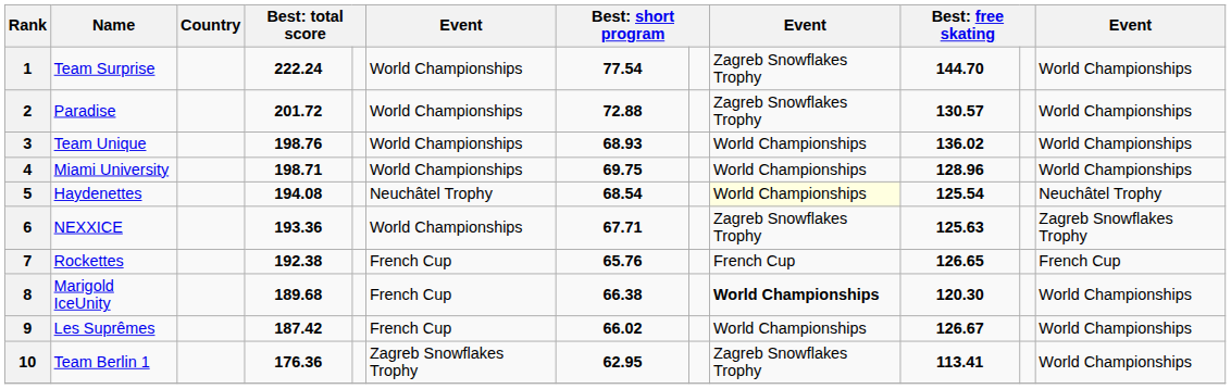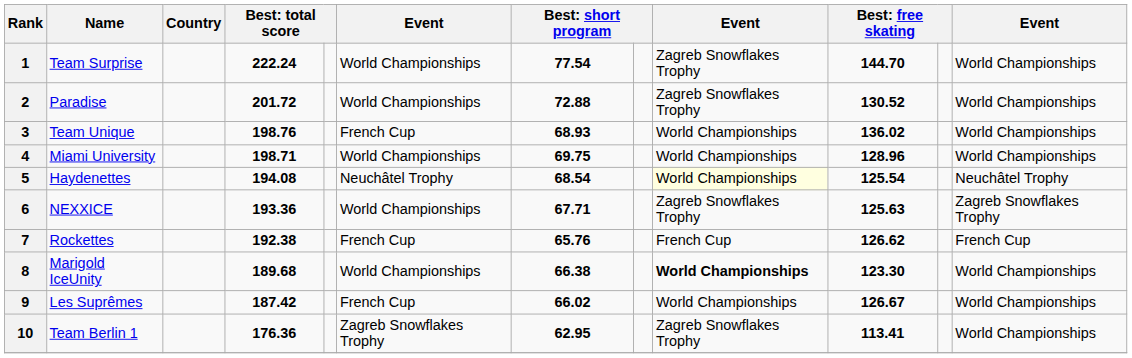2 | column 10: 130.57 -> 130.52
3 | column 6: World Championships -> French Cup
7 | column 10: 126.65 -> 126.62
8 | column 6: French Cup -> World Championships
8 | column 10: 120.30 -> 123.30
